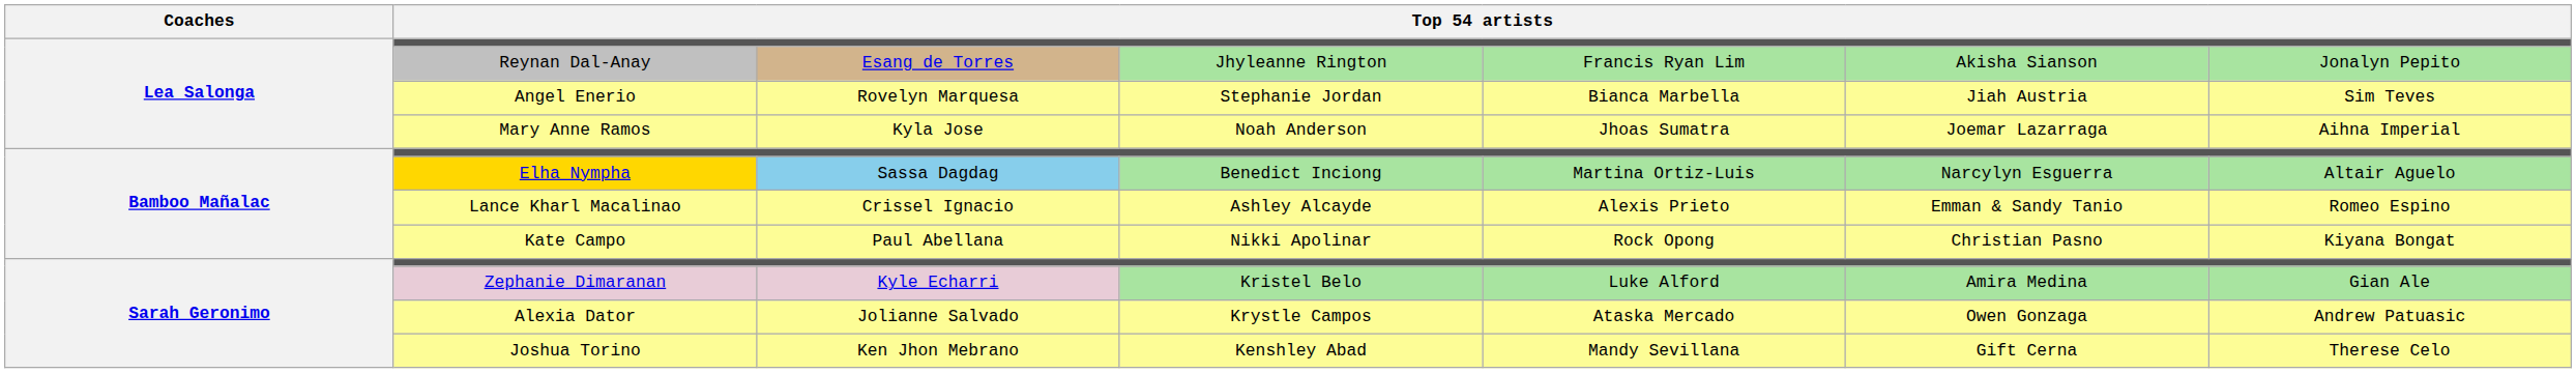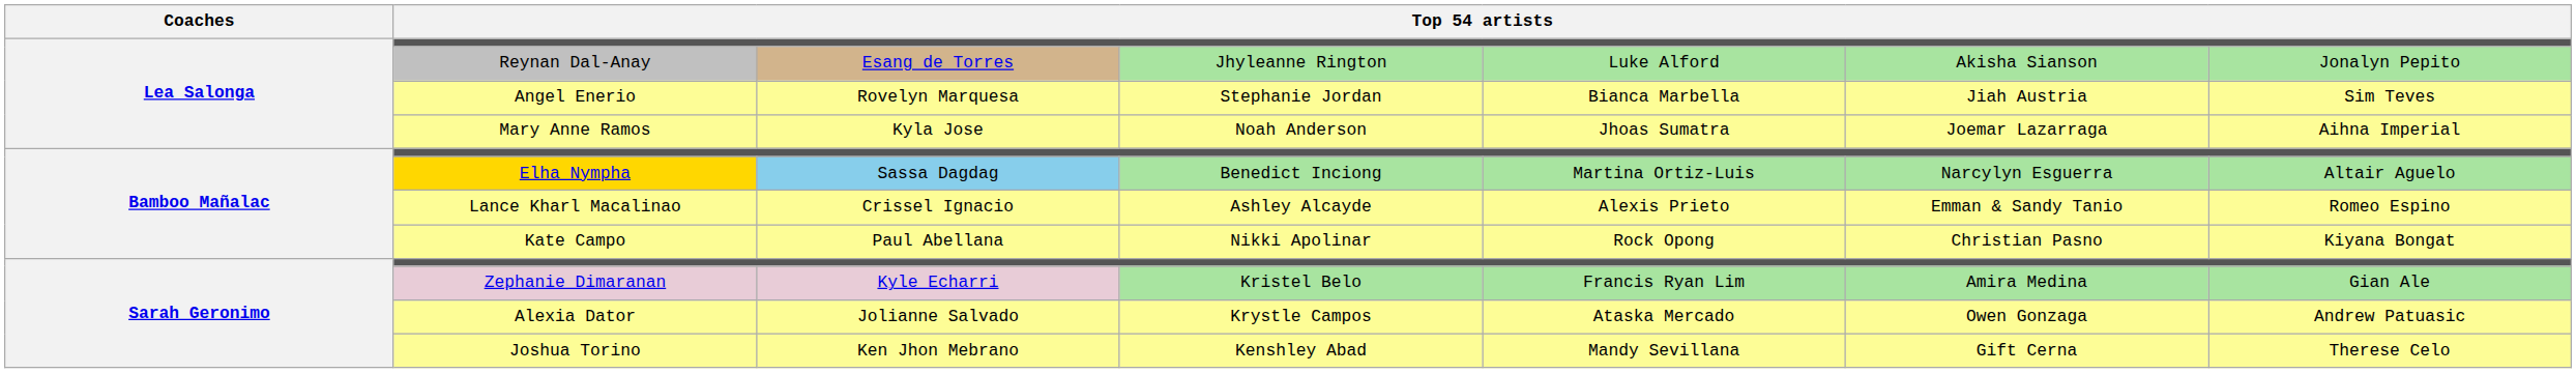Reynan Dal-Anay | column 5: Francis Ryan Lim -> Luke Alford
Zephanie Dimaranan | column 5: Luke Alford -> Francis Ryan Lim
